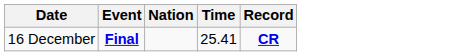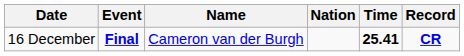+ column: Name | Cameron van der Burgh
16 December | Time: normal -> bold
